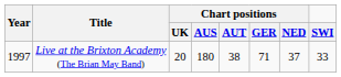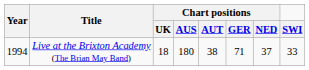Live at the Brixton Academy (The Brian May Band) | Year: 1997 -> 1994
Live at the Brixton Academy (The Brian May Band) | Chart positions / UK: 20 -> 18
